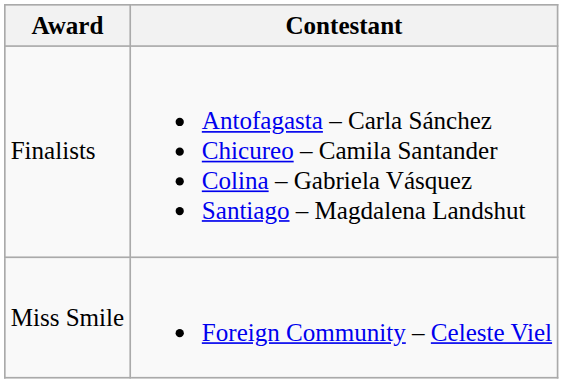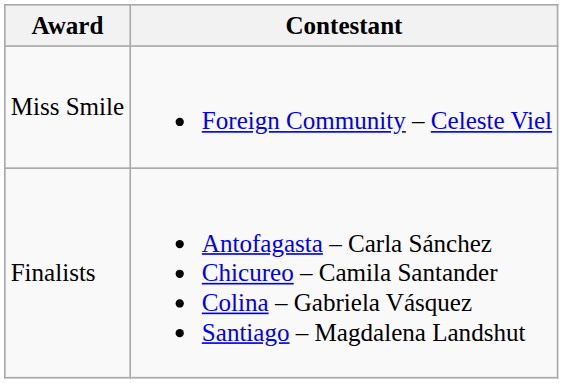rows swapped: Miss Smile <-> Finalists
